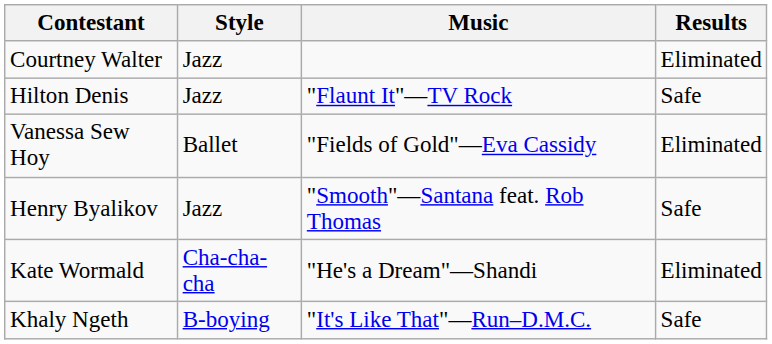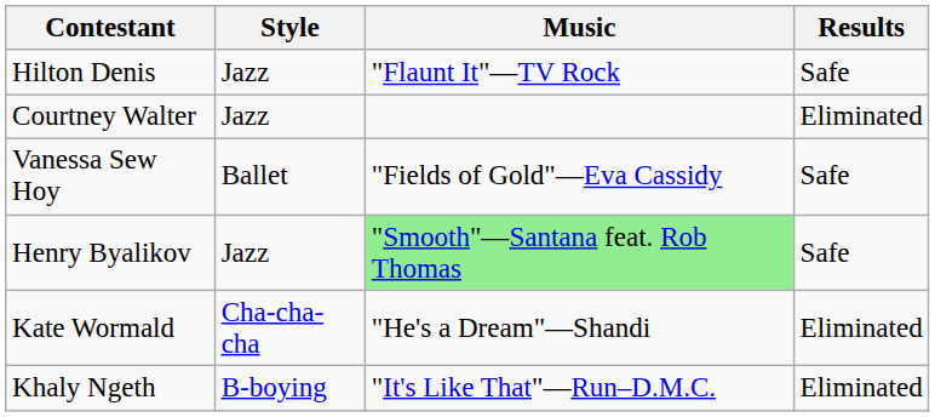rows swapped: Courtney Walter <-> Hilton Denis
Vanessa Sew Hoy | Results: Eliminated -> Safe
Henry Byalikov | Music: no background -> lightgreen background
Khaly Ngeth | Results: Safe -> Eliminated
